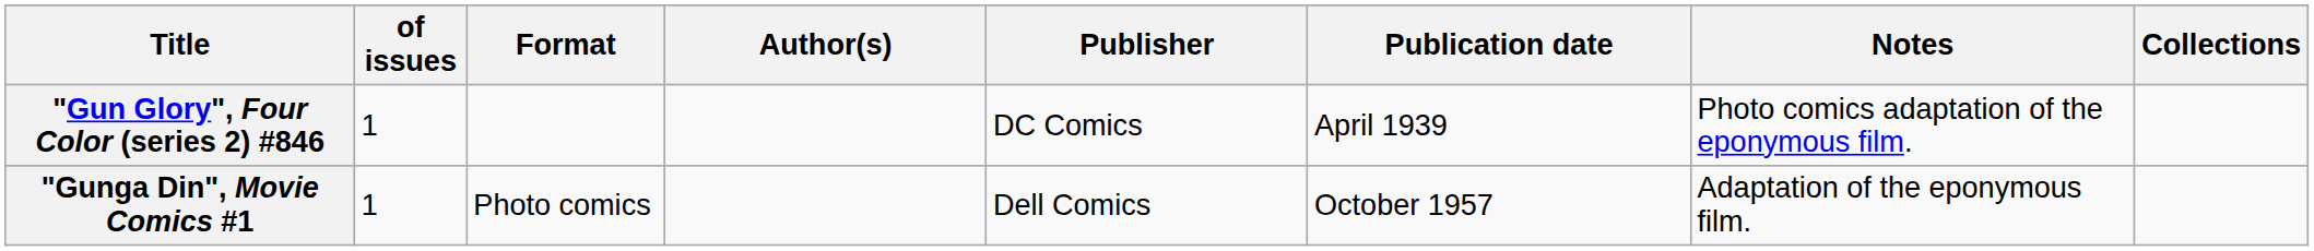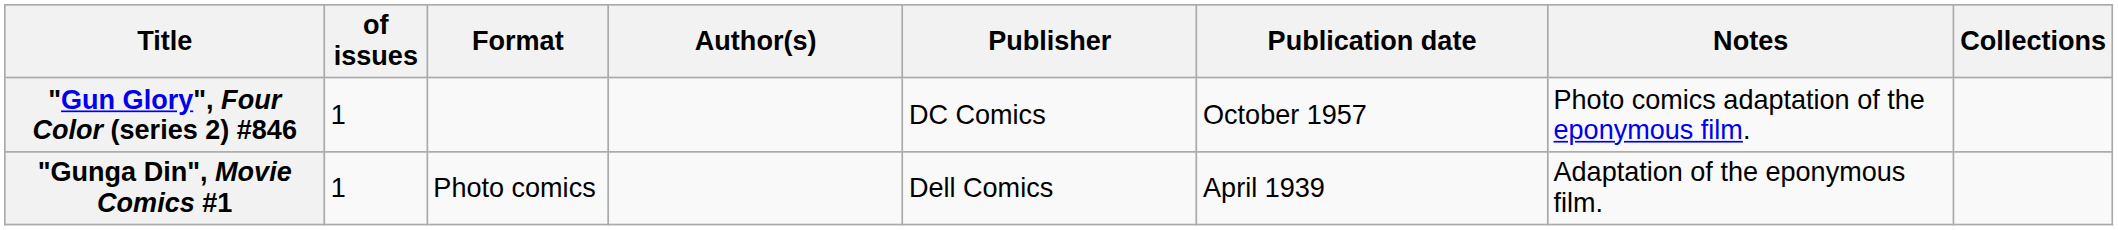"Gun Glory", Four Color (series 2) #846 | Publication date: April 1939 -> October 1957
"Gunga Din", Movie Comics #1 | Publication date: October 1957 -> April 1939
